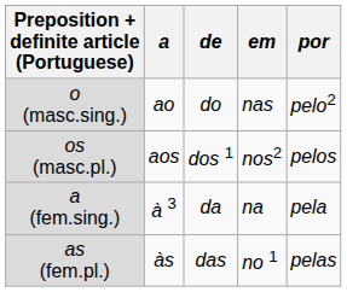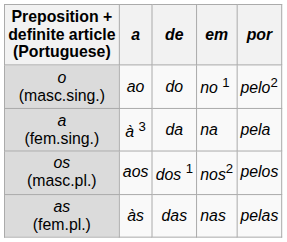o (masc.sing.) | em: nas -> no 1
rows swapped: a (fem.sing.) <-> os (masc.pl.)
as (fem.pl.) | em: no 1 -> nas
